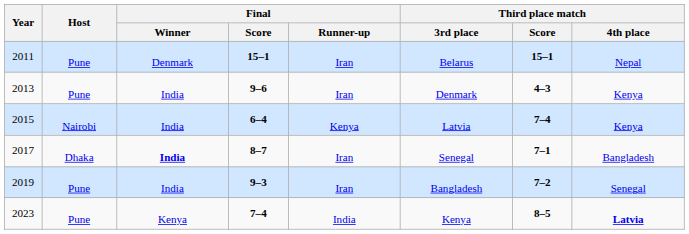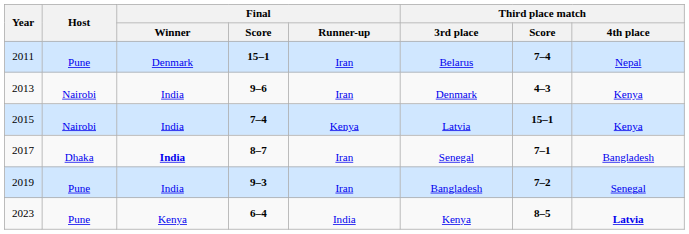2011 | Third place match / Score: 15–1 -> 7–4
2013 | Host: Pune -> Nairobi
2015 | Final / Score: 6–4 -> 7–4
2015 | Third place match / Score: 7–4 -> 15–1
2023 | Final / Score: 7–4 -> 6–4
